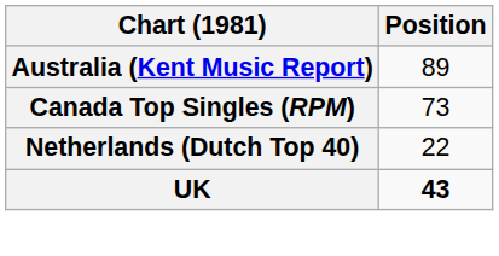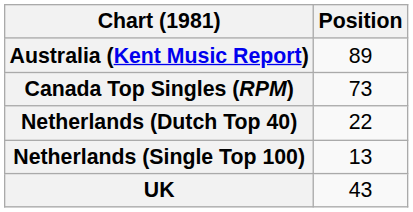+ row: Netherlands (Single Top 100) | 13
UK | Position: bold -> normal
